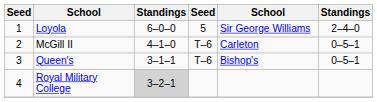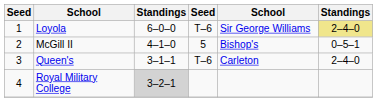Loyola | column 4: 5 -> T–6
Loyola | column 6: no background -> khaki background
McGill II | column 4: T–6 -> 5
McGill II | column 5: Carleton -> Bishop's
Queen's | column 5: Bishop's -> Carleton
Queen's | column 6: 0–5–1 -> 2–4–0
